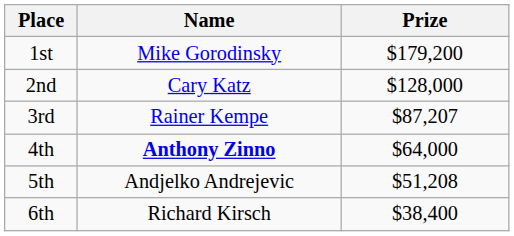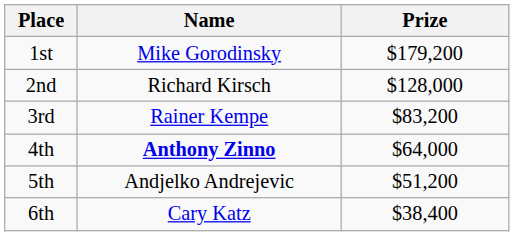2nd | Name: Cary Katz -> Richard Kirsch
3rd | Prize: $87,207 -> $83,200
5th | Prize: $51,208 -> $51,200
6th | Name: Richard Kirsch -> Cary Katz
